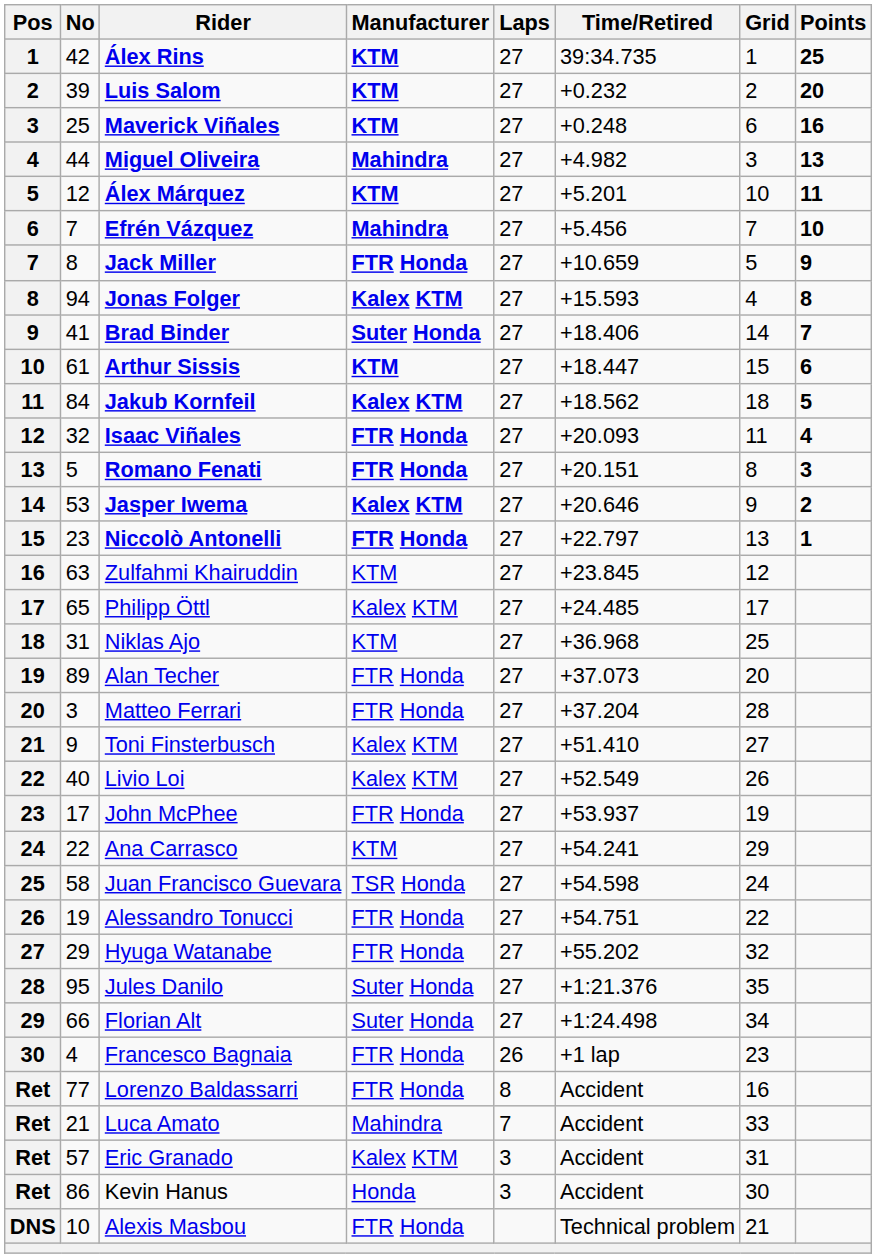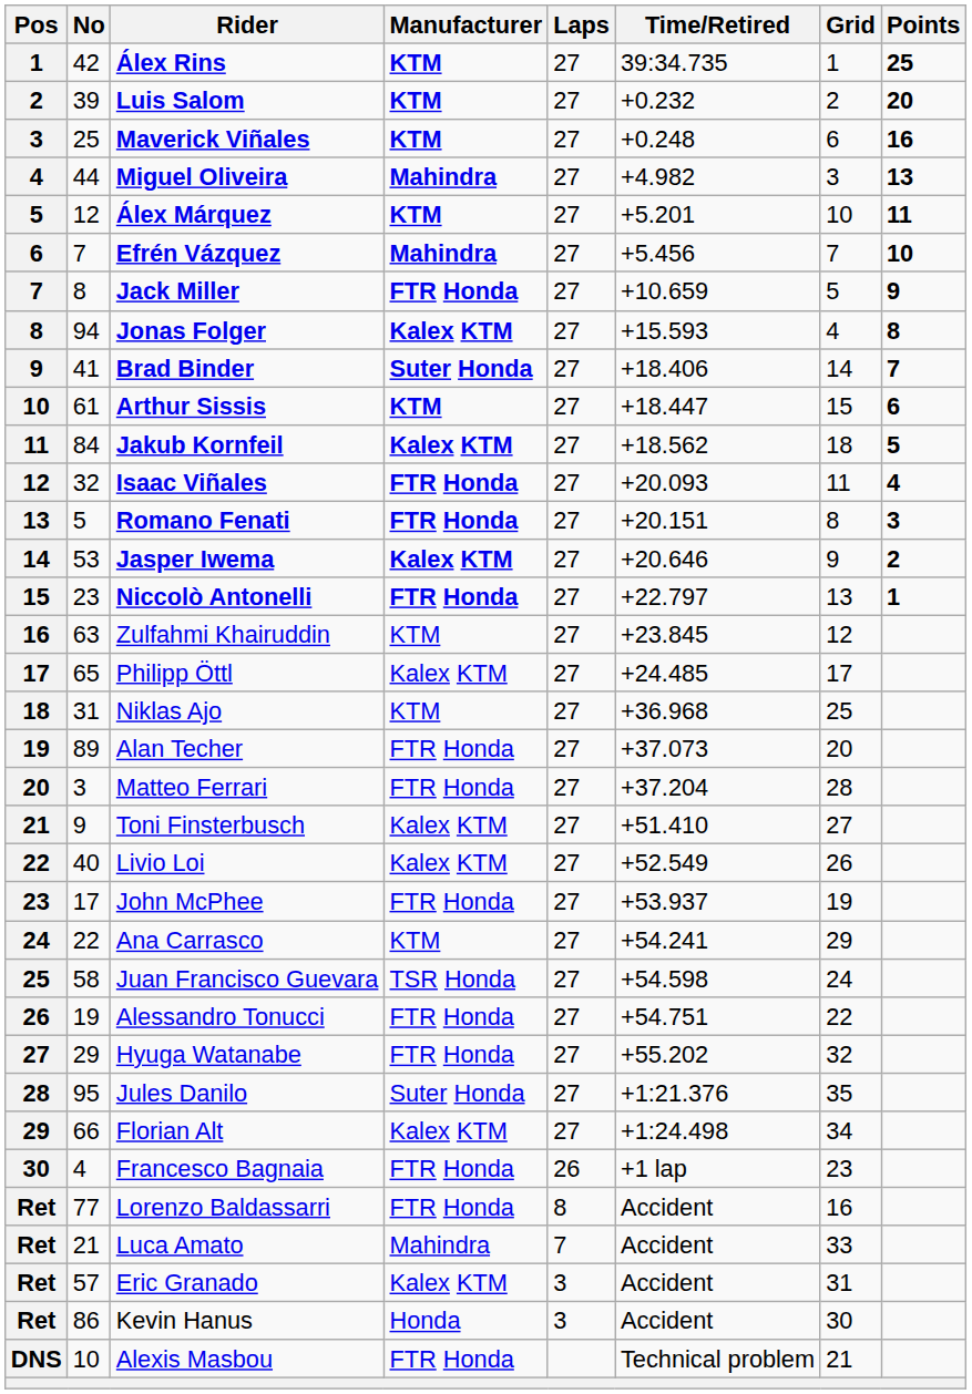Florian Alt | Manufacturer: Suter Honda -> Kalex KTM
